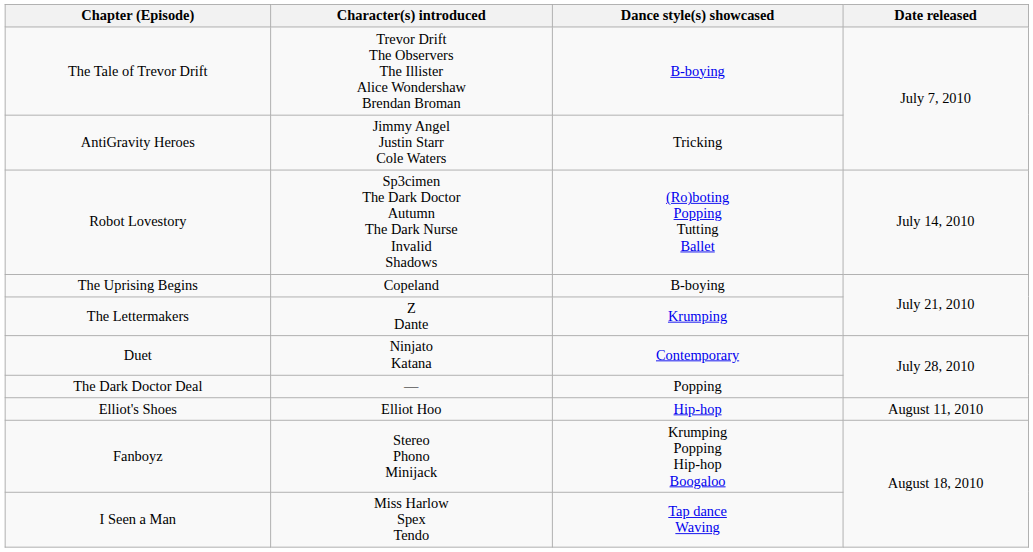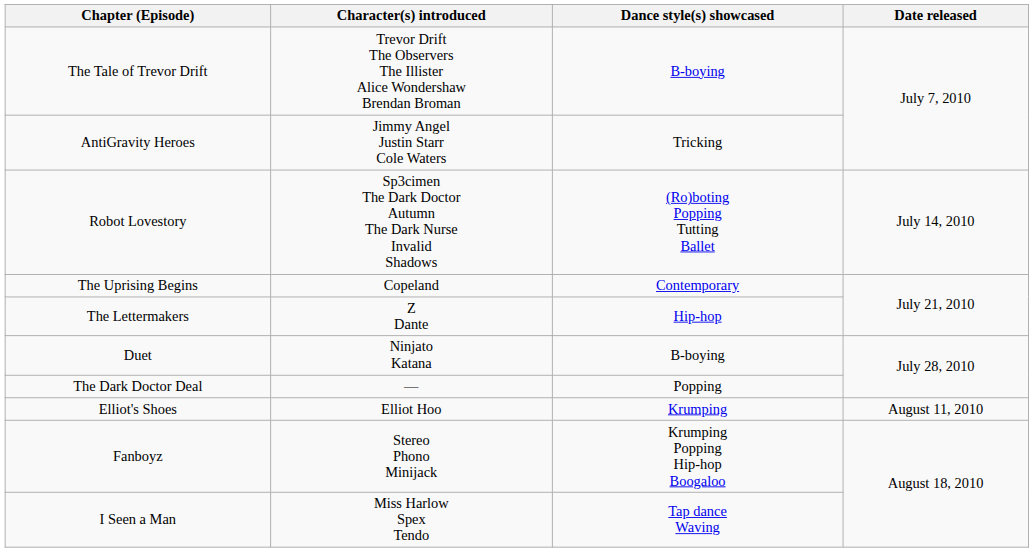The Uprising Begins | Dance style(s) showcased: B-boying -> Contemporary
The Lettermakers | Dance style(s) showcased: Krumping -> Hip-hop
Duet | Dance style(s) showcased: Contemporary -> B-boying
Elliot's Shoes | Dance style(s) showcased: Hip-hop -> Krumping
